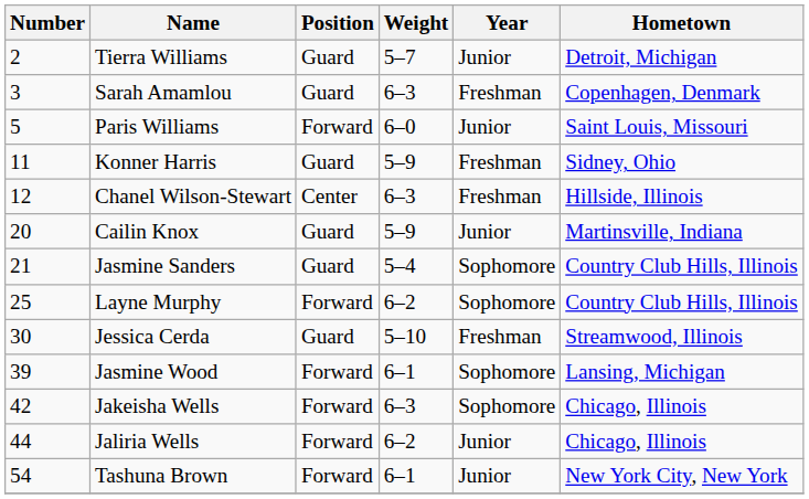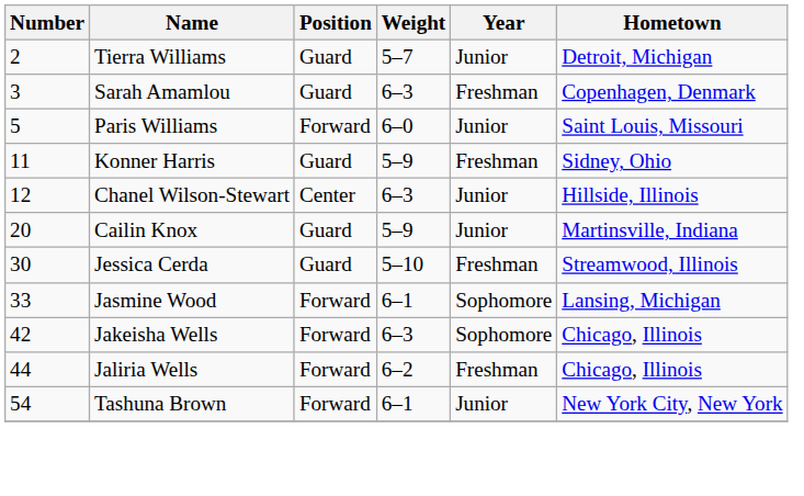Chanel Wilson-Stewart | Year: Freshman -> Junior
- row: 21 | Jasmine Sanders | Guard | 5–4 | Sophomore | Country Club Hills, Illinois
- row: 25 | Layne Murphy | Forward | 6–2 | Sophomore | Country Club Hills, Illinois
Jasmine Wood | Number: 39 -> 33
Jaliria Wells | Year: Junior -> Freshman
